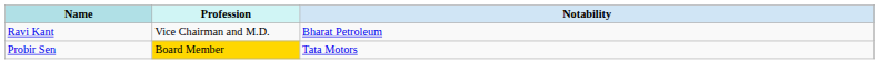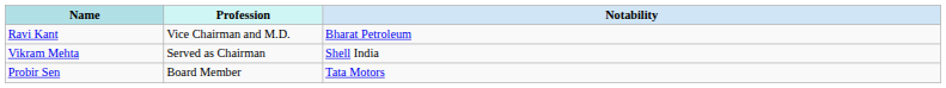+ row: Vikram Mehta | Served as Chairman | Shell India
Probir Sen | Profession: gold background -> no background
